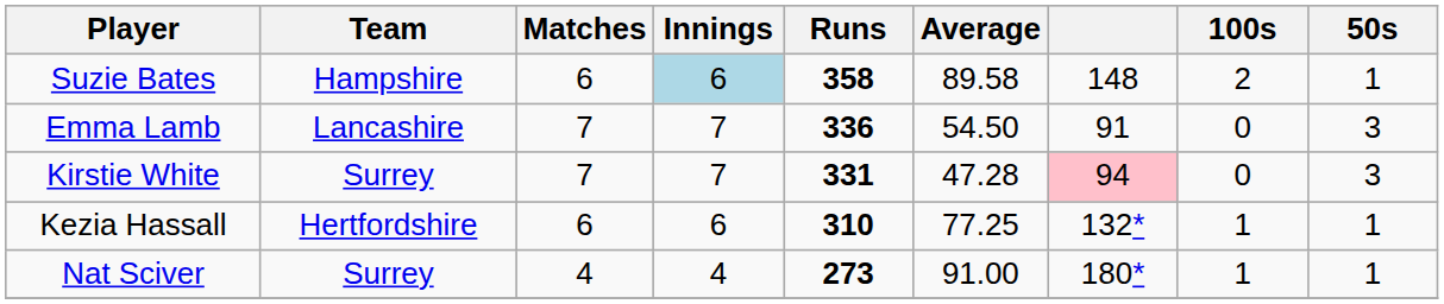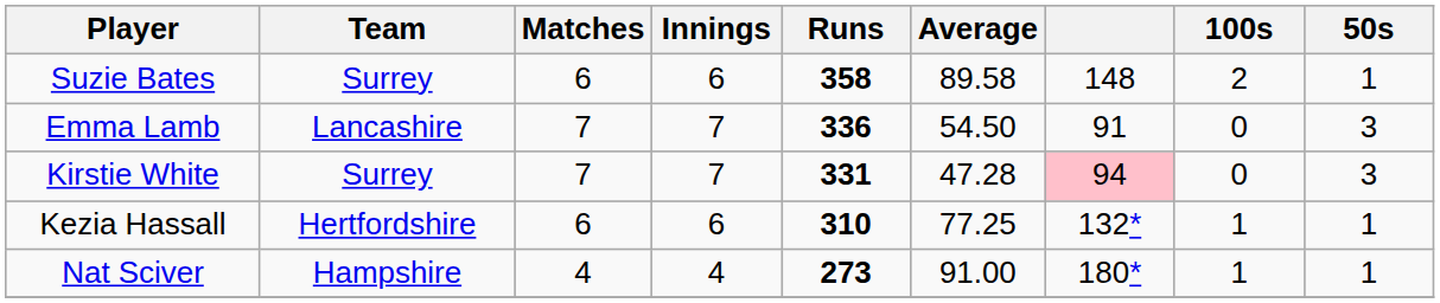Suzie Bates | Team: Hampshire -> Surrey
Suzie Bates | Innings: lightblue background -> no background
Nat Sciver | Team: Surrey -> Hampshire
